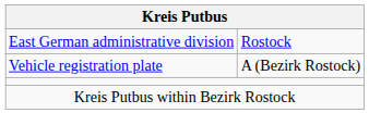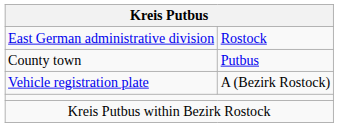+ row: County town | Putbus
